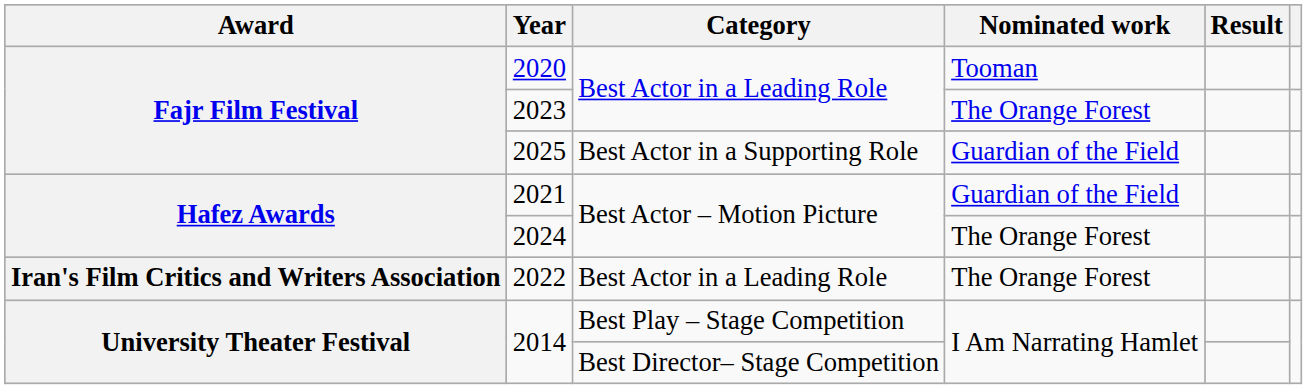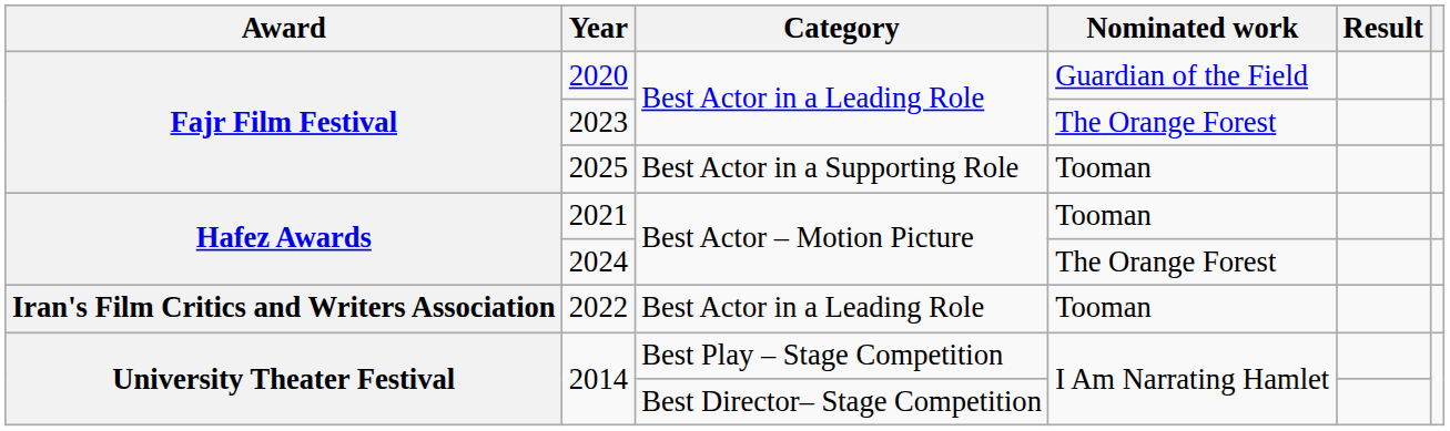2020 | Nominated work: Tooman -> Guardian of the Field
2025 | Nominated work: Guardian of the Field -> Tooman
2021 | Nominated work: Guardian of the Field -> Tooman
2022 | Nominated work: The Orange Forest -> Tooman
